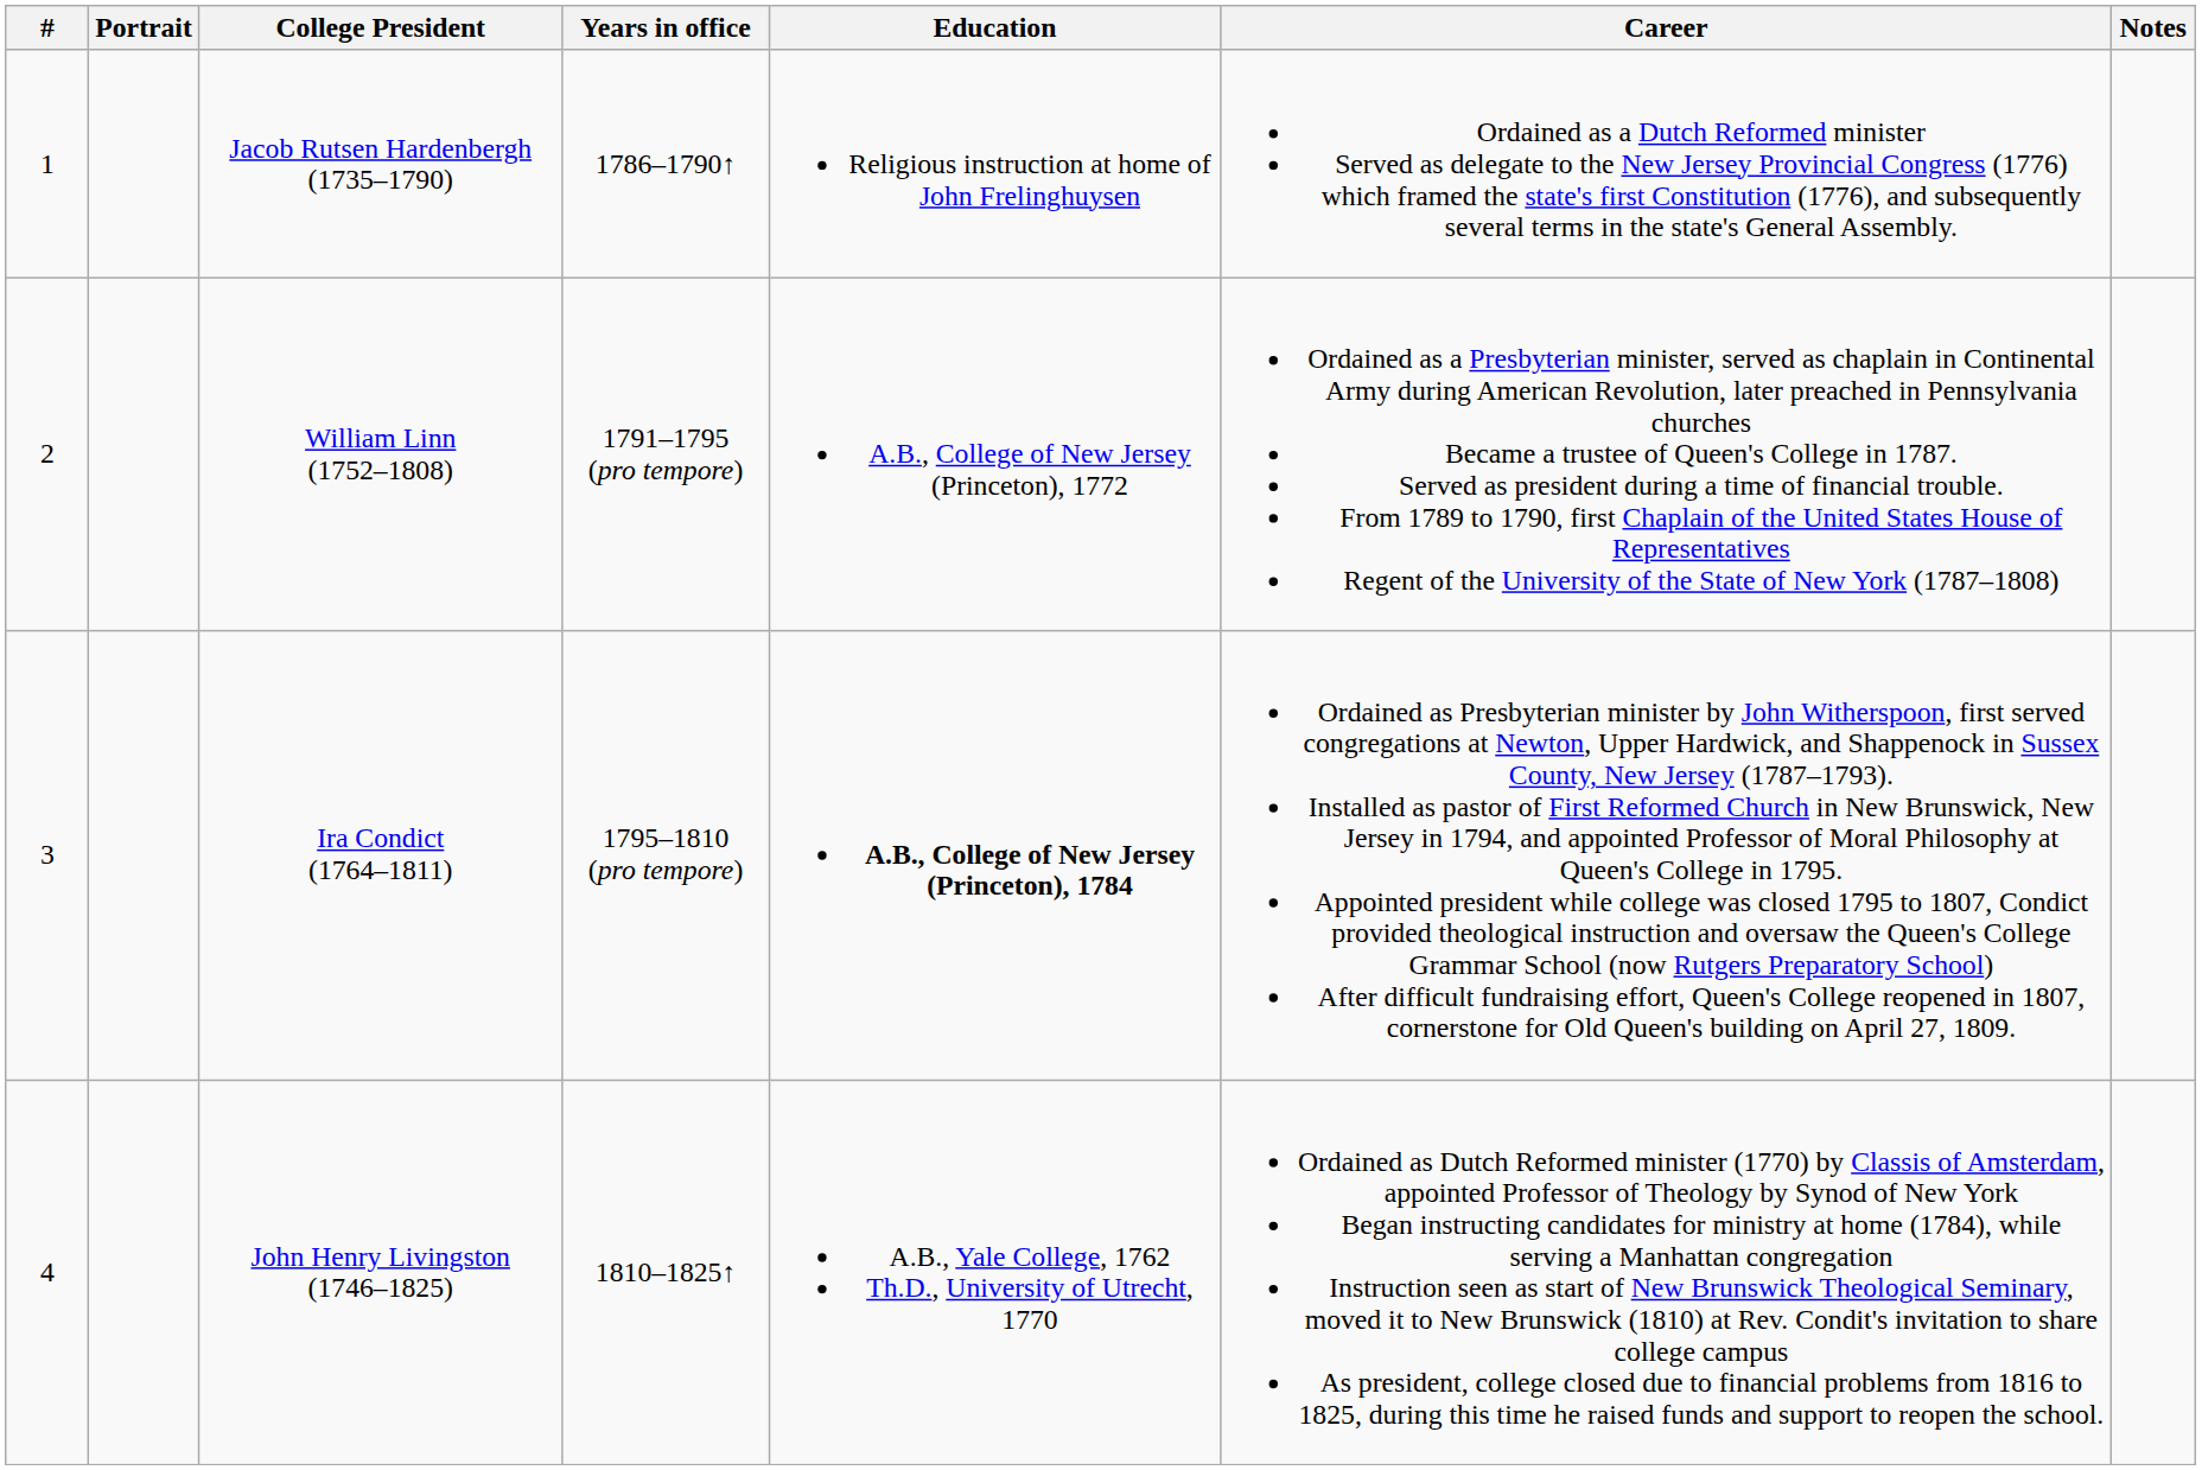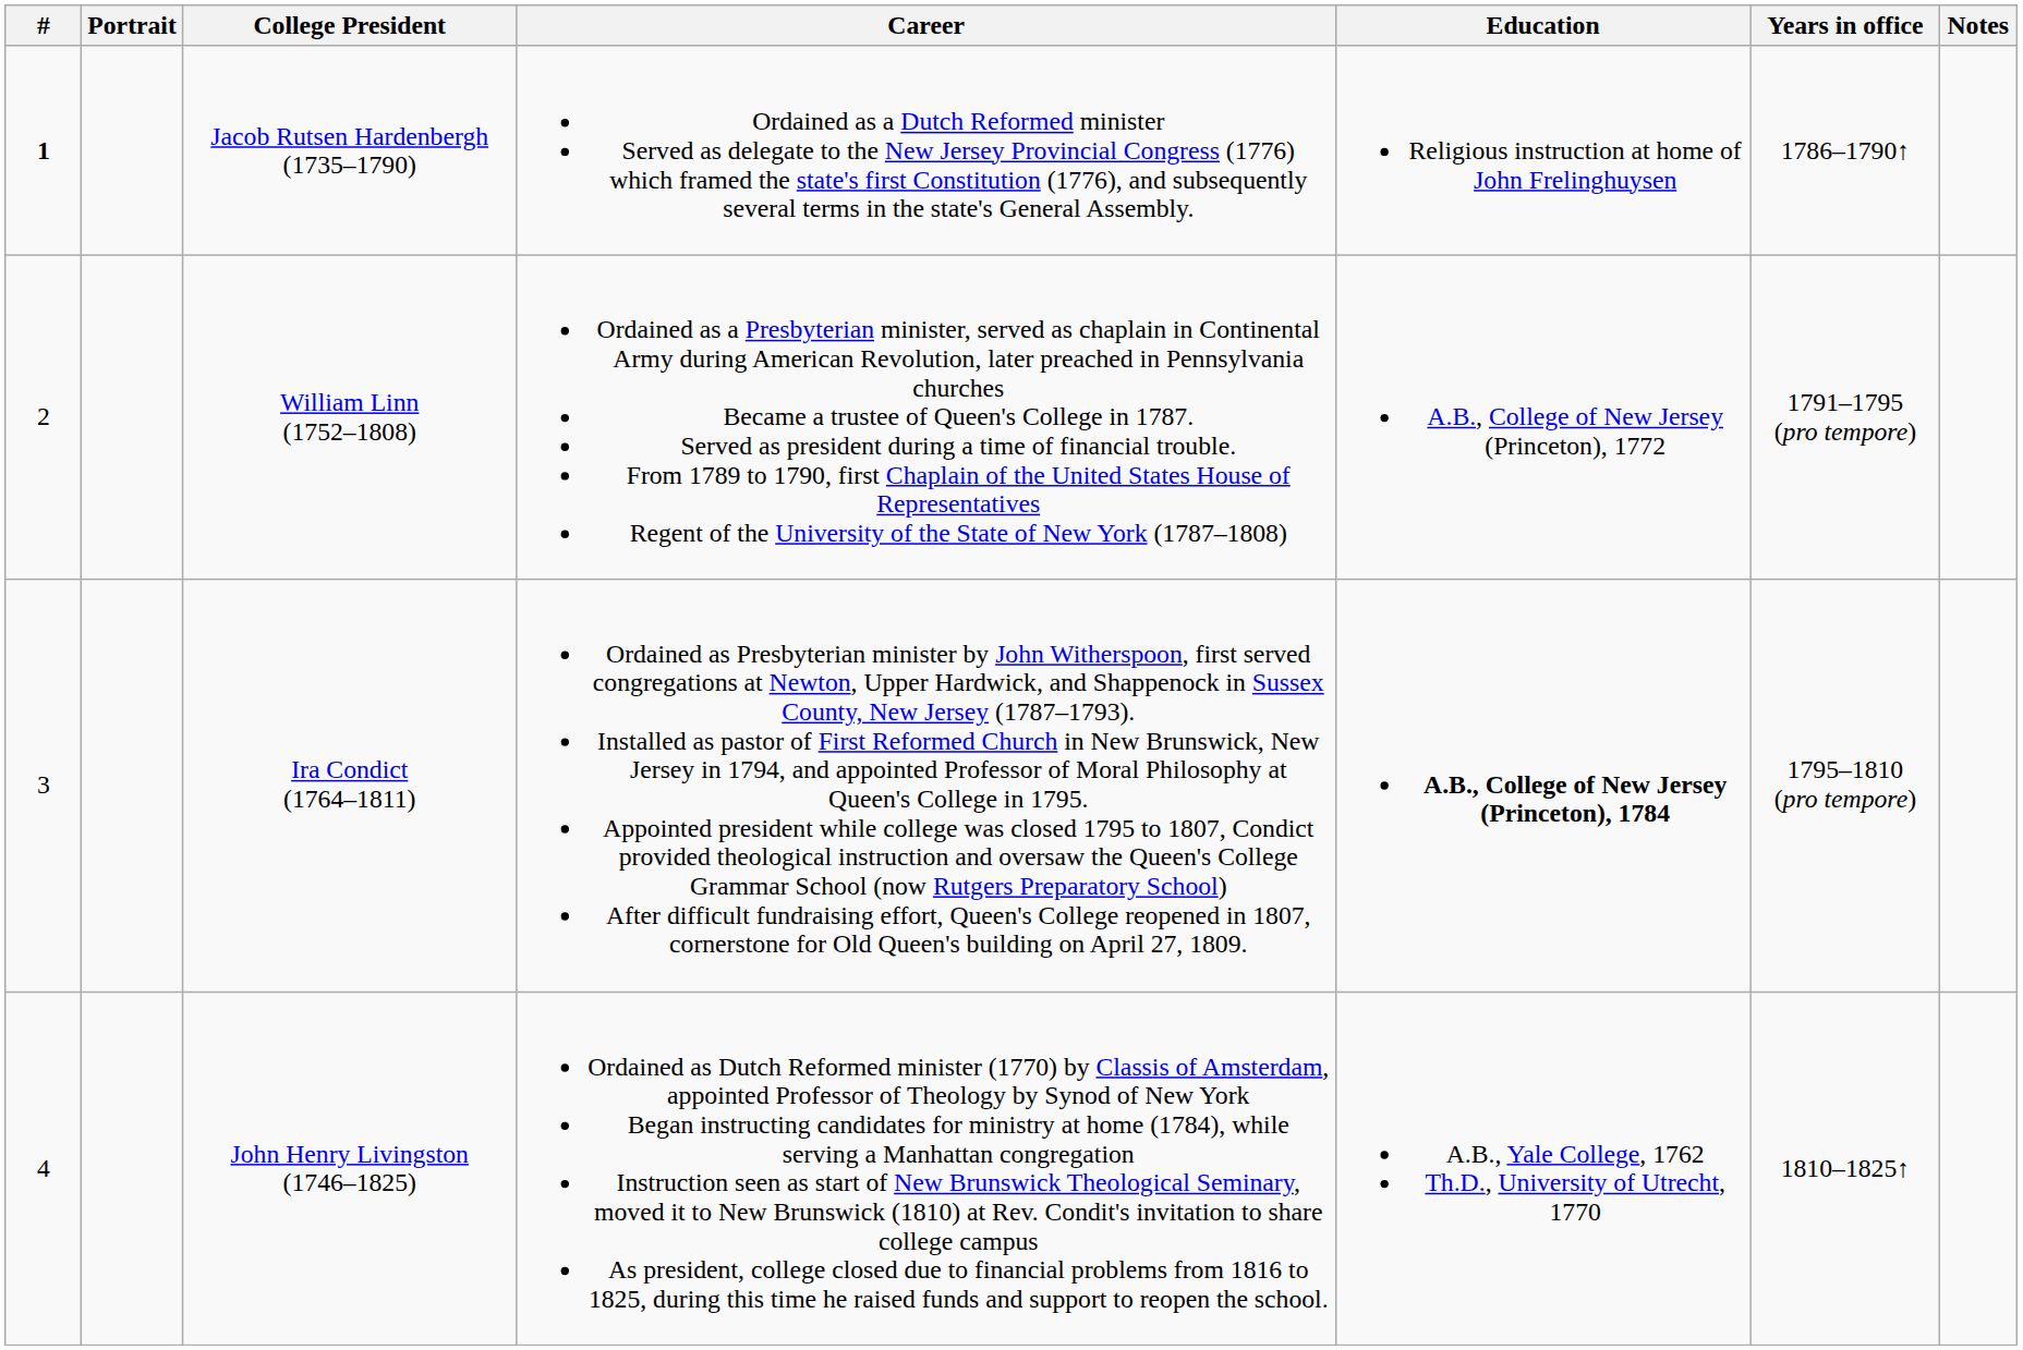columns swapped: Years in office <-> Career
Jacob Rutsen Hardenbergh (1735–1790) | #: normal -> bold
